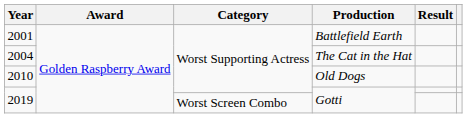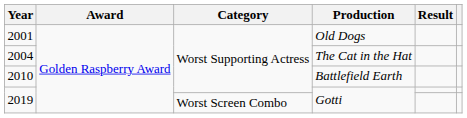2001 | Production: Battlefield Earth -> Old Dogs
2010 | Production: Old Dogs -> Battlefield Earth
